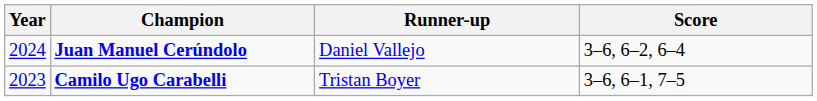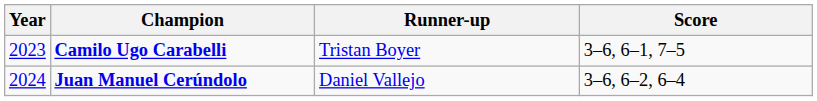rows swapped: Camilo Ugo Carabelli <-> Juan Manuel Cerúndolo
